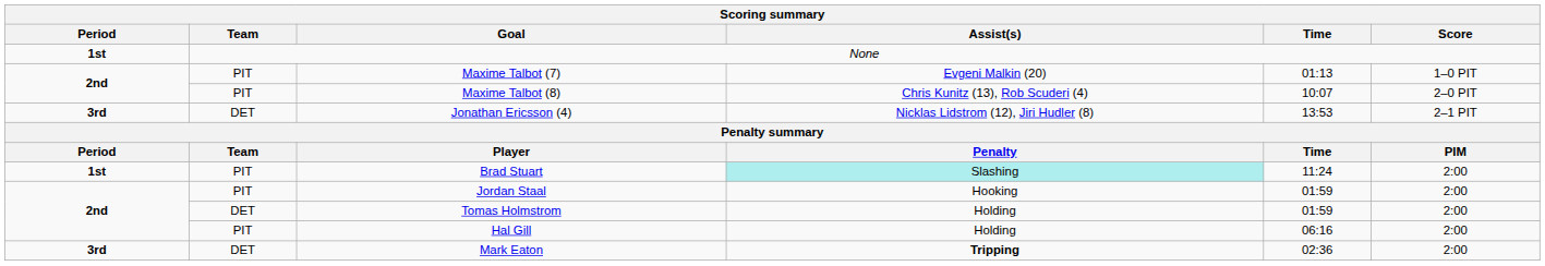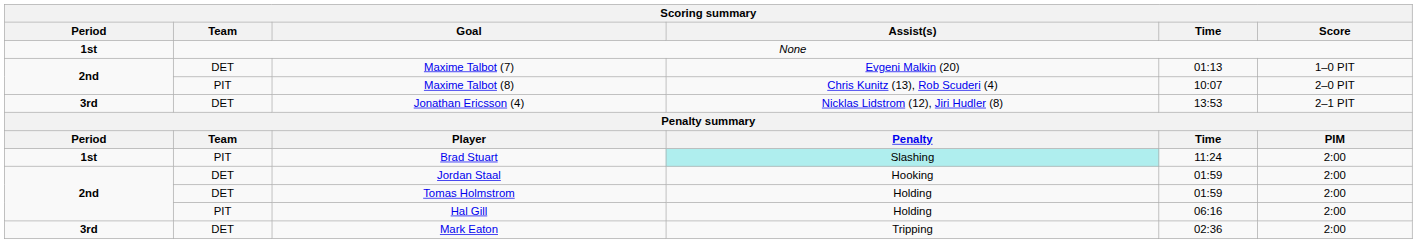Maxime Talbot (7) | Team: PIT -> DET
Jordan Staal | Team: PIT -> DET
Mark Eaton | Assist(s): bold -> normal
